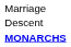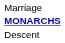rows swapped: Descent <-> MONARCHS
